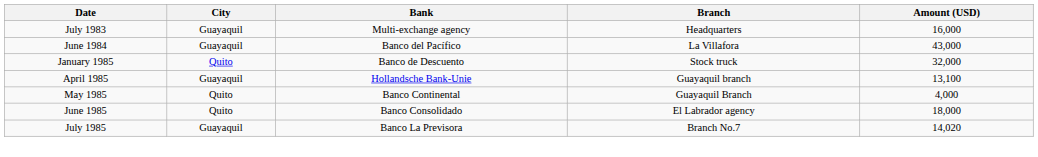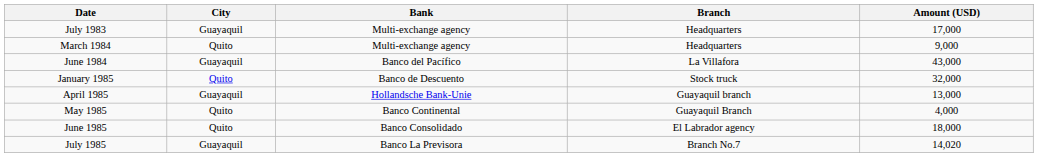July 1983 | Amount (USD): 16,000 -> 17,000
+ row: March 1984 | Quito | Multi-exchange agency | Headquarters | 9,000
April 1985 | Amount (USD): 13,100 -> 13,000
